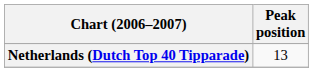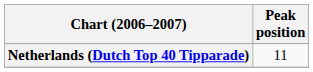Netherlands (Dutch Top 40 Tipparade) | Peak position: 13 -> 11
